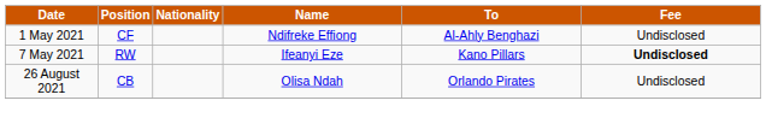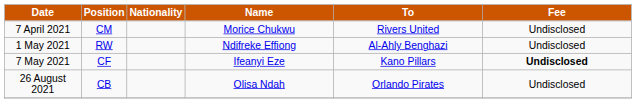+ row: 7 April 2021 | CM | Morice Chukwu | Rivers United | Undisclosed
1 May 2021 | Position: CF -> RW
7 May 2021 | Position: RW -> CF
